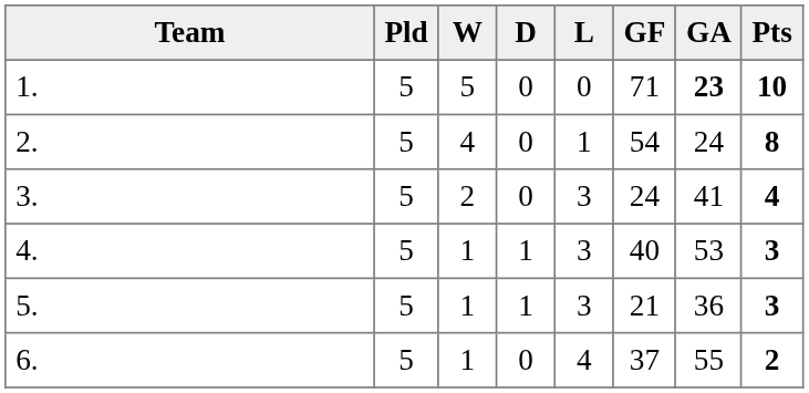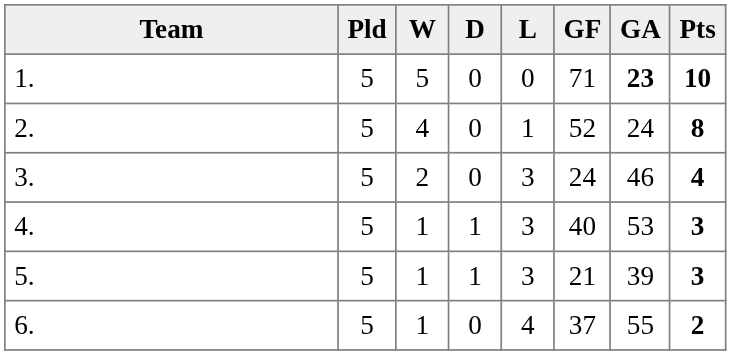2. | GF: 54 -> 52
3. | GA: 41 -> 46
5. | GA: 36 -> 39
